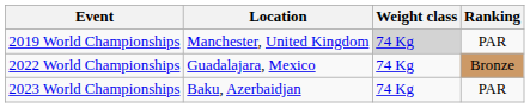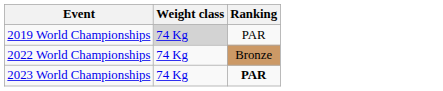- column: Location | Manchester, United Kingdom | Guadalajara, Mexico | Baku, Azerbaidjan
2023 World Championships | Ranking: normal -> bold
